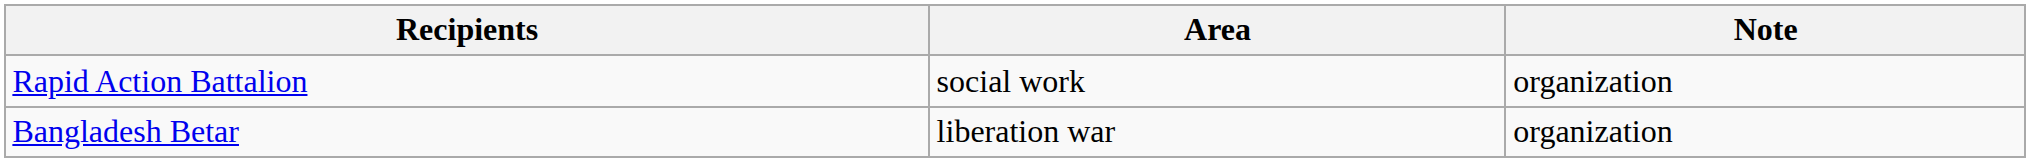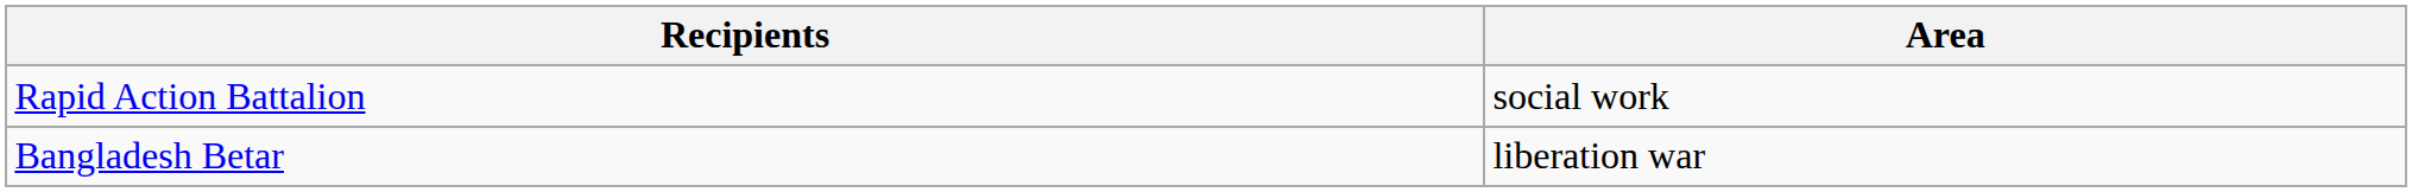- column: Note | organization | organization
